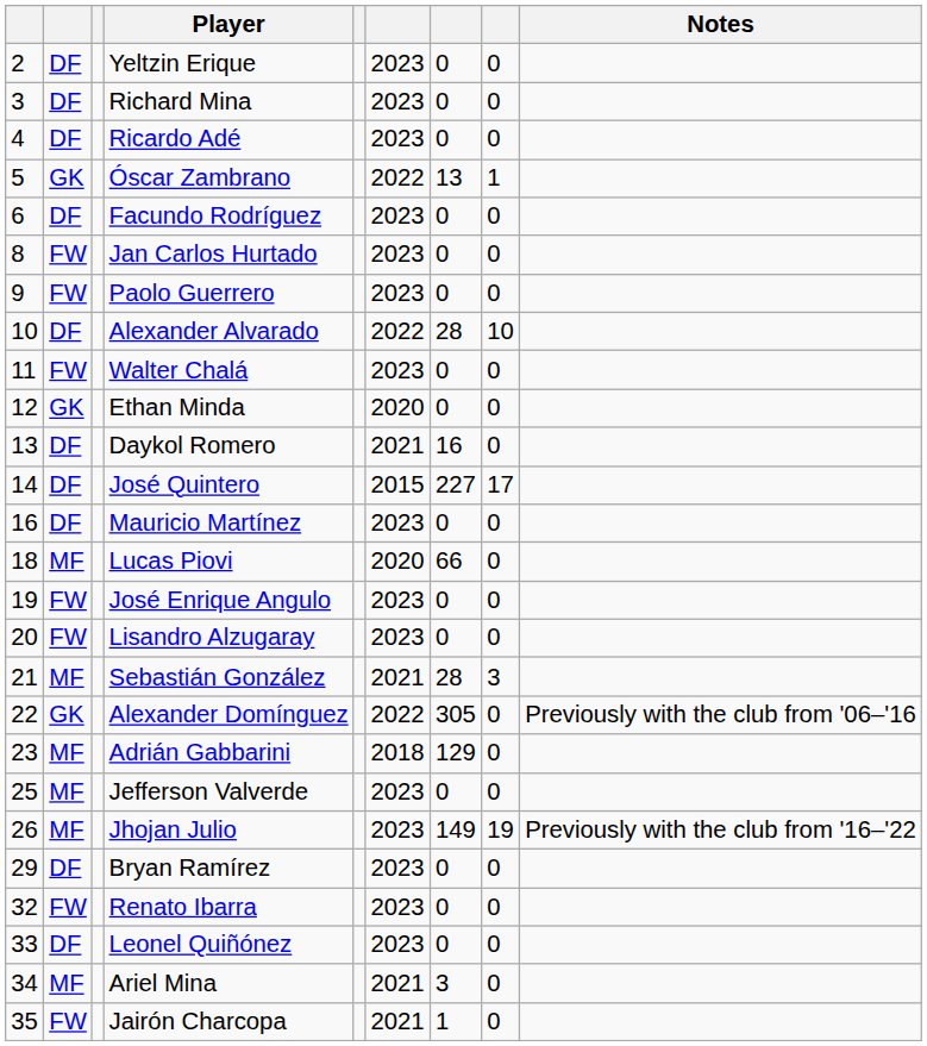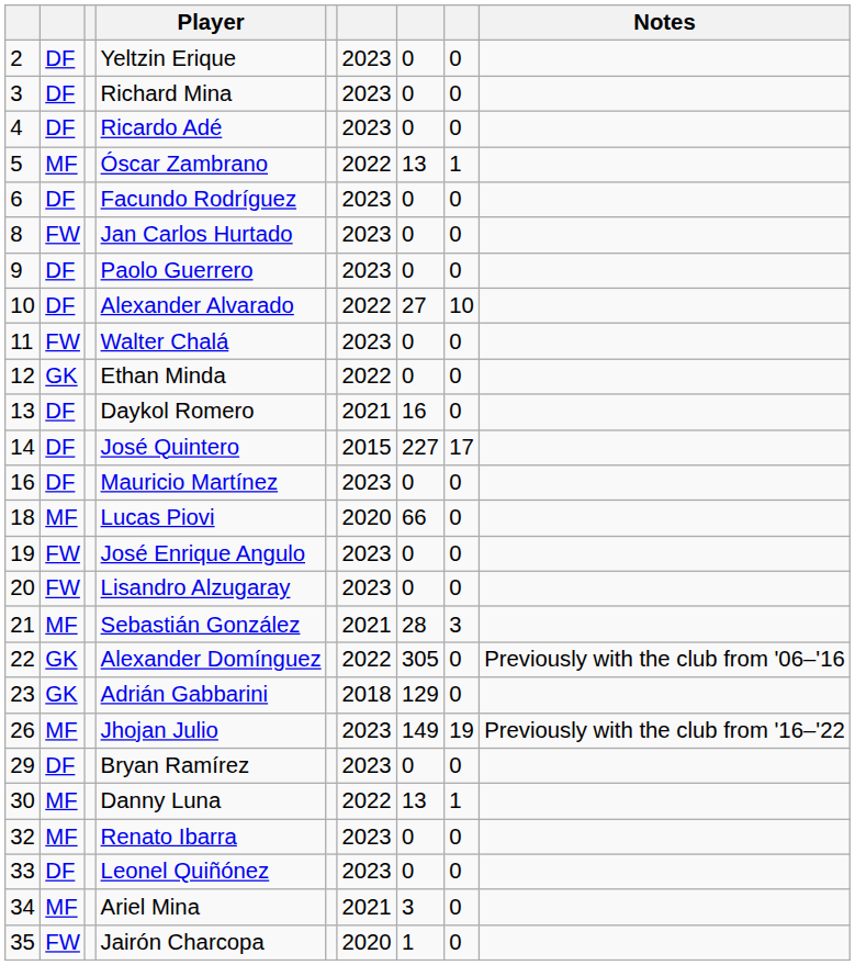Óscar Zambrano | column 2: GK -> MF
Paolo Guerrero | column 2: FW -> DF
Alexander Alvarado | column 7: 28 -> 27
Ethan Minda | column 6: 2020 -> 2022
Adrián Gabbarini | column 2: MF -> GK
- row: 25 | MF | Jefferson Valverde | 2023 | 0 | 0
+ row: 30 | MF | Danny Luna | 2022 | 13 | 1
Renato Ibarra | column 2: FW -> MF
Jairón Charcopa | column 6: 2021 -> 2020
